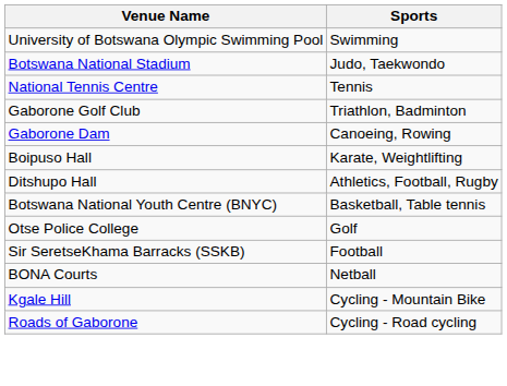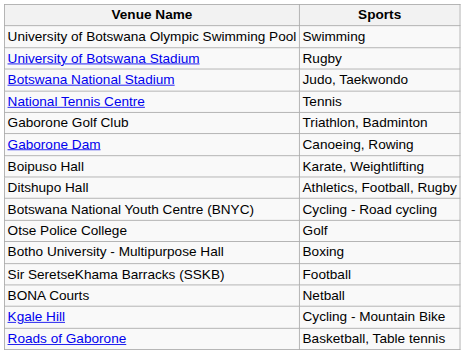+ row: University of Botswana Stadium | Rugby
Botswana National Youth Centre (BNYC) | Sports: Basketball, Table tennis -> Cycling - Road cycling
+ row: Botho University - Multipurpose Hall | Boxing
Roads of Gaborone | Sports: Cycling - Road cycling -> Basketball, Table tennis
